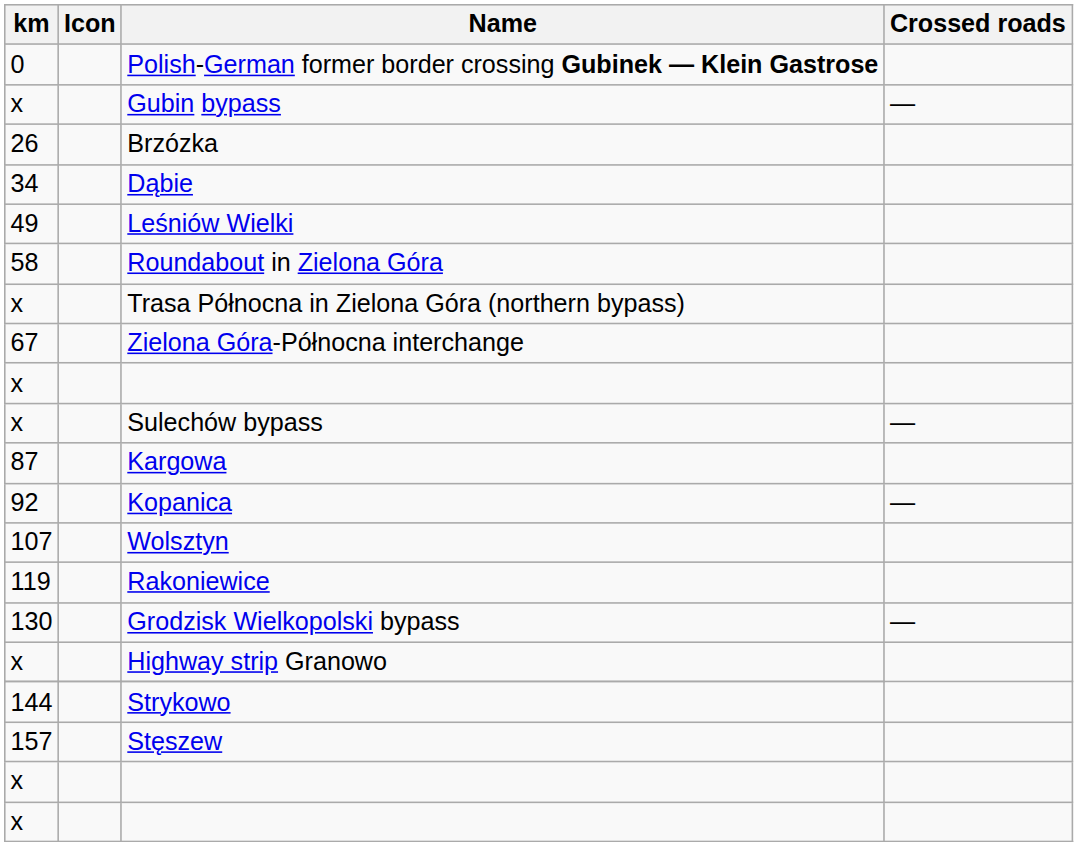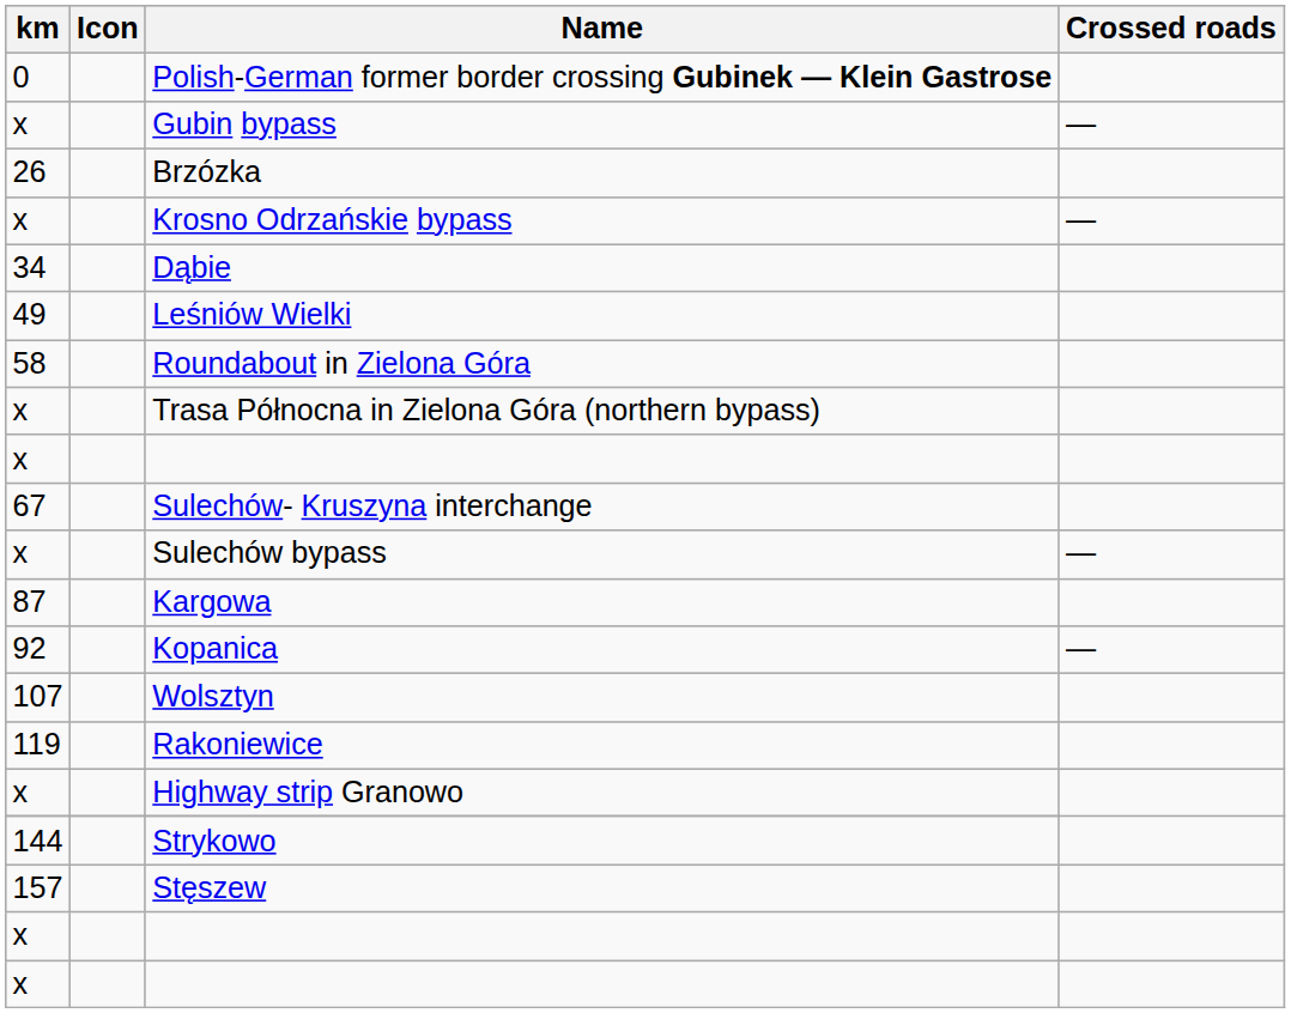+ row: x | Krosno Odrzańskie bypass | —
- row: 67 | Zielona Góra-Północna interchange
+ row: 67 | Sulechów- Kruszyna interchange
- row: 130 | Grodzisk Wielkopolski bypass | —
